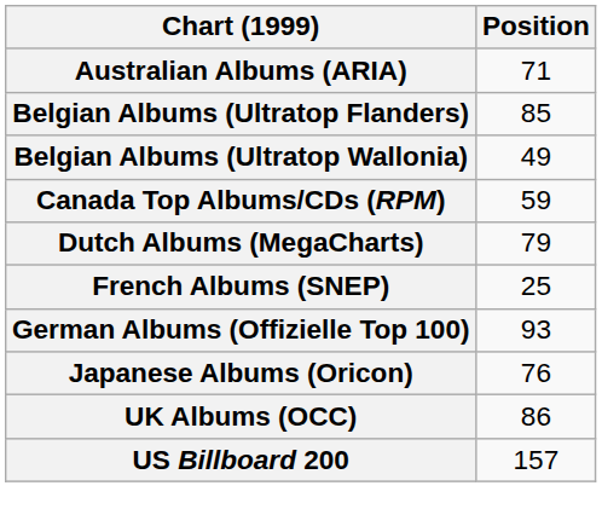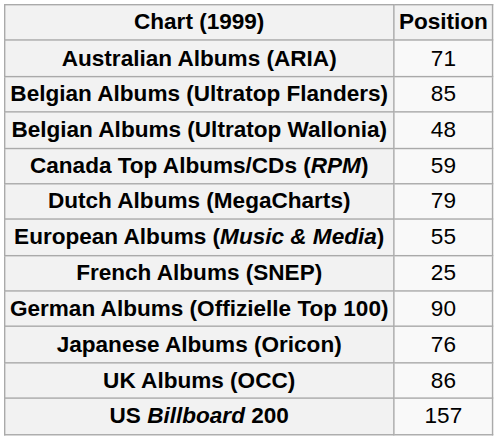Belgian Albums (Ultratop Wallonia) | Position: 49 -> 48
+ row: European Albums (Music & Media) | 55
German Albums (Offizielle Top 100) | Position: 93 -> 90
